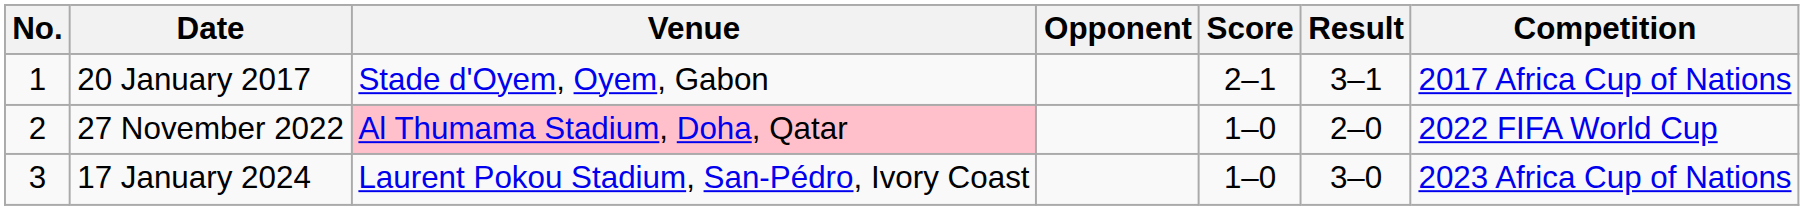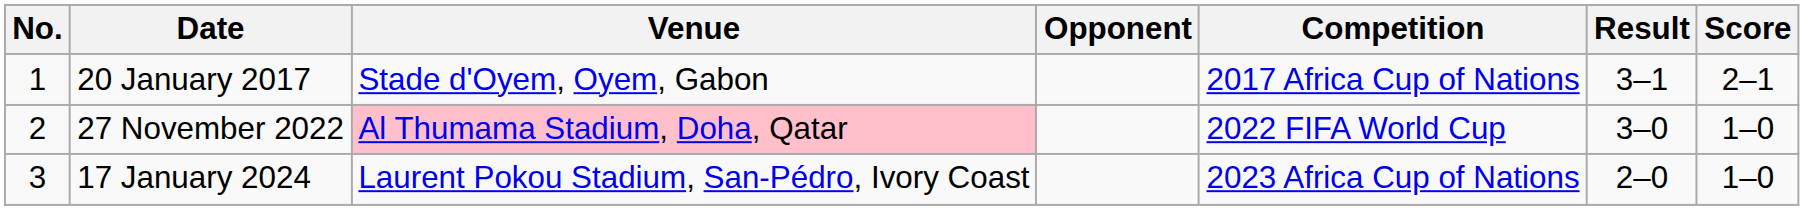columns swapped: Score <-> Competition
27 November 2022 | Result: 2–0 -> 3–0
17 January 2024 | Result: 3–0 -> 2–0
